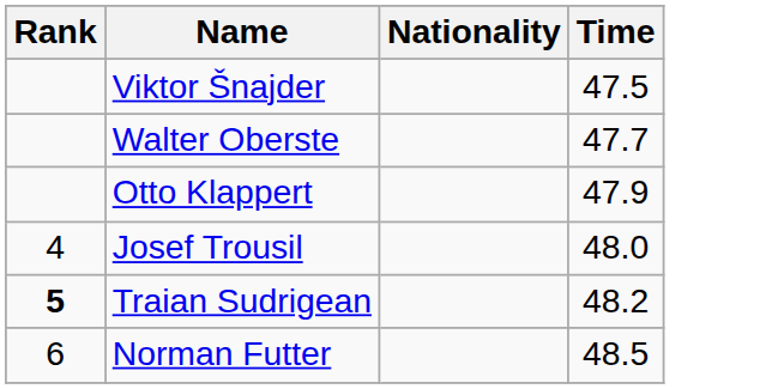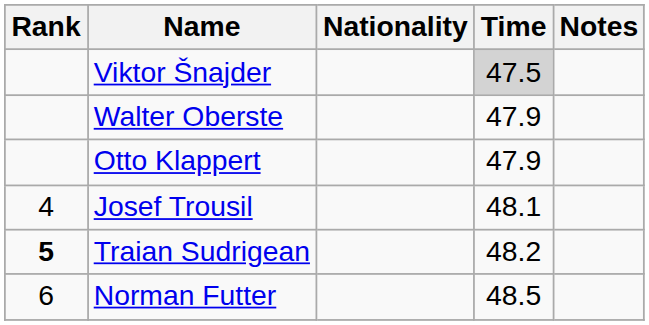+ column: Notes
Viktor Šnajder | Time: no background -> lightgrey background
Walter Oberste | Time: 47.7 -> 47.9
Josef Trousil | Time: 48.0 -> 48.1
